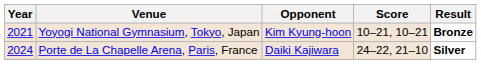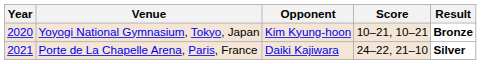Yoyogi National Gymnasium, Tokyo, Japan | Year: 2021 -> 2020
Porte de La Chapelle Arena, Paris, France | Year: 2024 -> 2021
